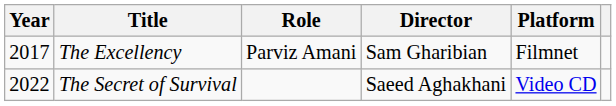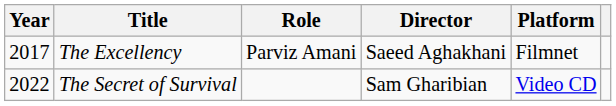The Excellency | Director: Sam Gharibian -> Saeed Aghakhani
The Secret of Survival | Director: Saeed Aghakhani -> Sam Gharibian
